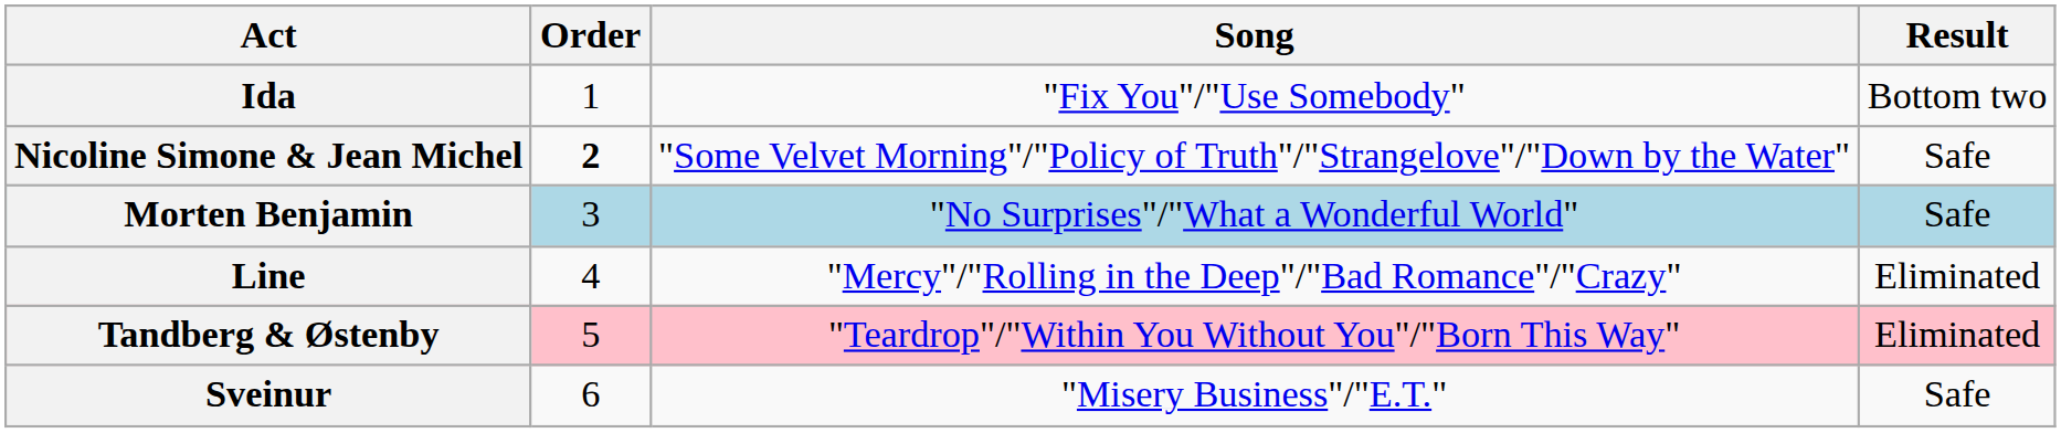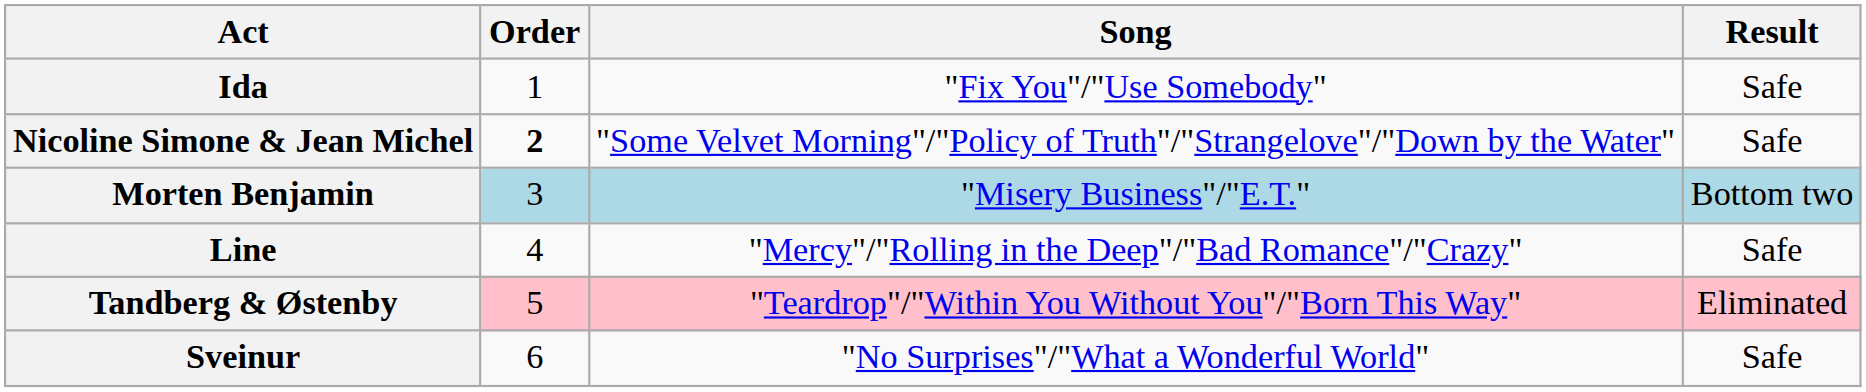Ida | Result: Bottom two -> Safe
Morten Benjamin | Song: "No Surprises"/"What a Wonderful World" -> "Misery Business"/"E.T."
Morten Benjamin | Result: Safe -> Bottom two
Line | Result: Eliminated -> Safe
Sveinur | Song: "Misery Business"/"E.T." -> "No Surprises"/"What a Wonderful World"
